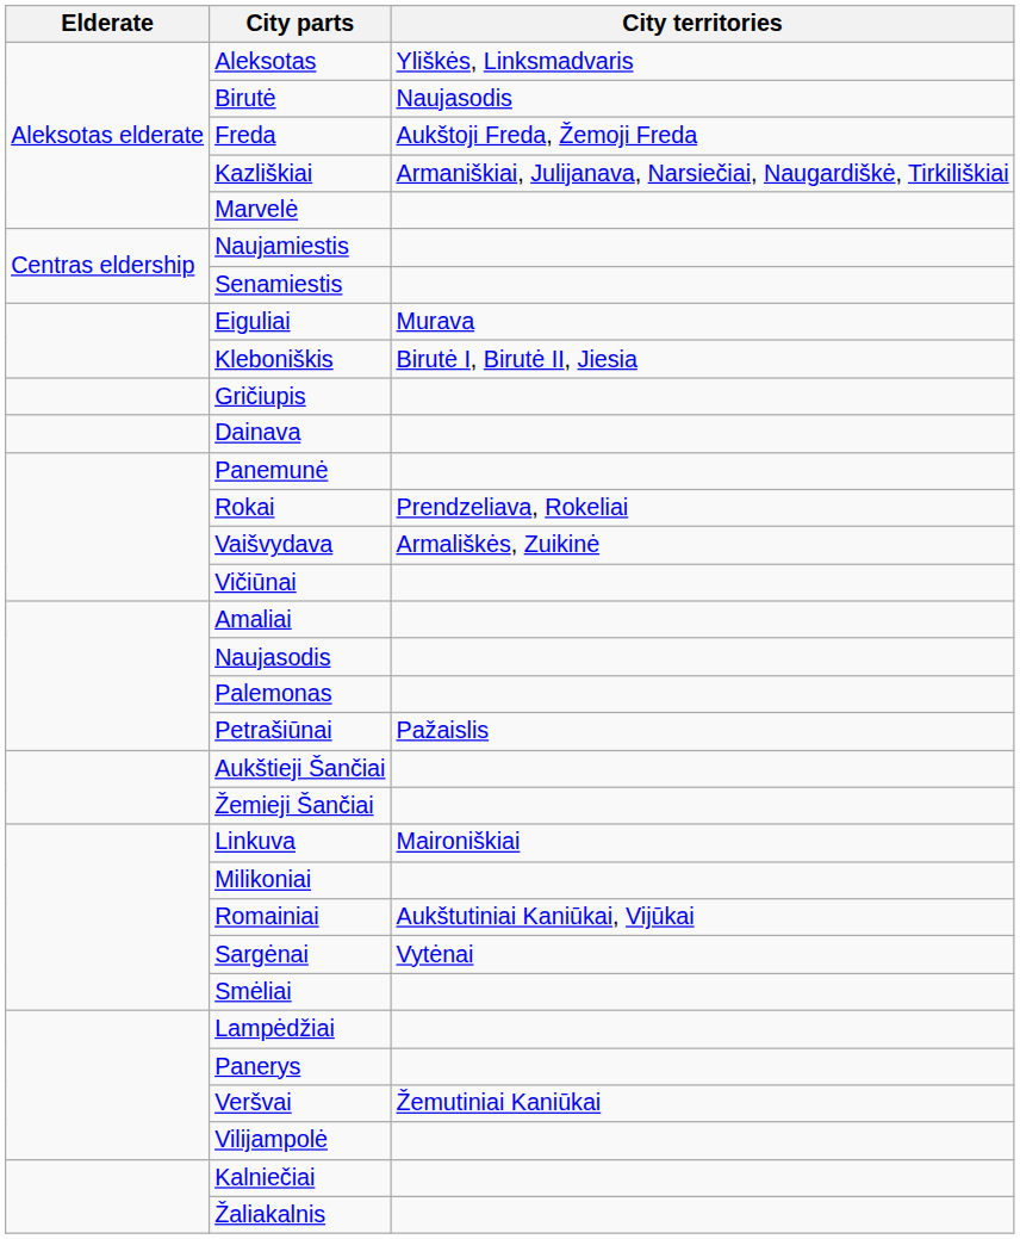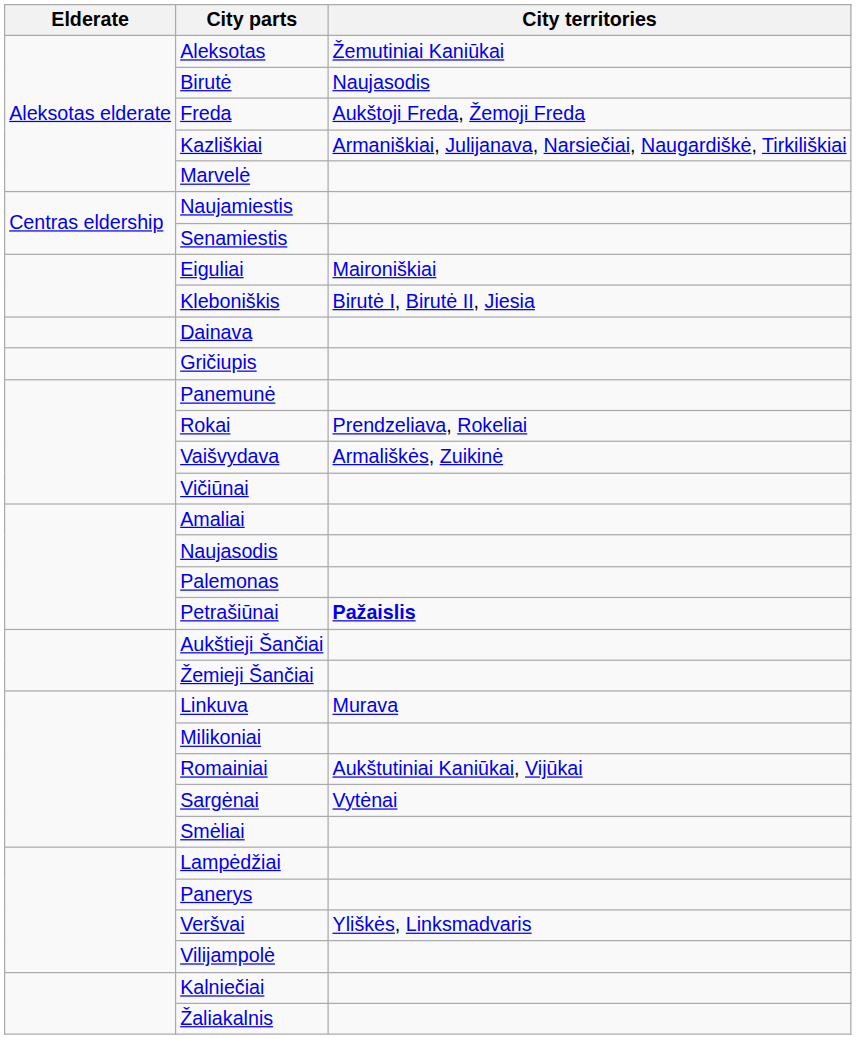Aleksotas | City territories: Yliškės, Linksmadvaris -> Žemutiniai Kaniūkai
Eiguliai | City territories: Murava -> Maironiškiai
rows swapped: Dainava <-> Gričiupis
Petrašiūnai | City territories: normal -> bold
Linkuva | City territories: Maironiškiai -> Murava
Veršvai | City territories: Žemutiniai Kaniūkai -> Yliškės, Linksmadvaris
